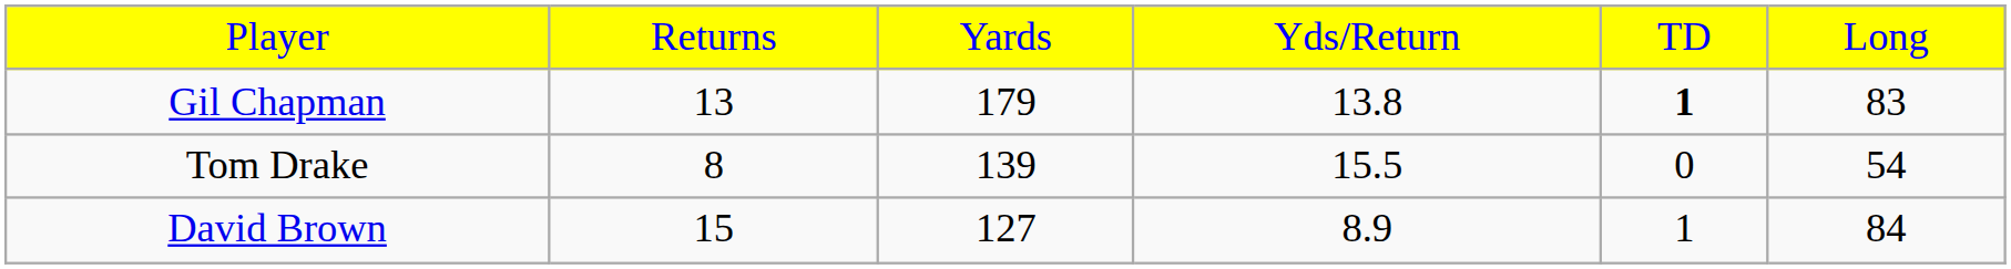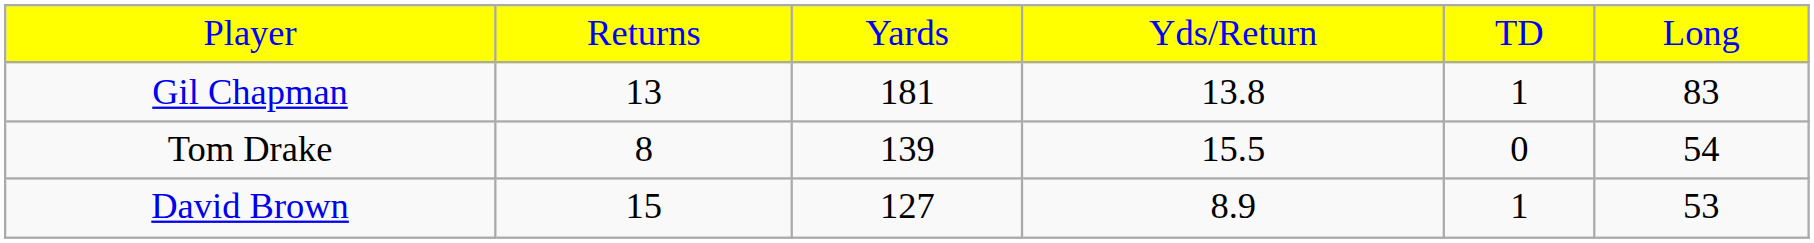Gil Chapman | column 3: 179 -> 181
Gil Chapman | column 5: bold -> normal
David Brown | column 6: 84 -> 53
